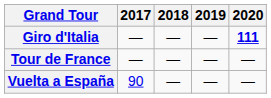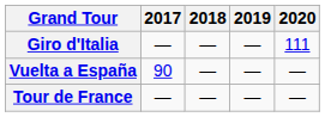Giro d'Italia | 2020: bold -> normal
rows swapped: Tour de France <-> Vuelta a España
